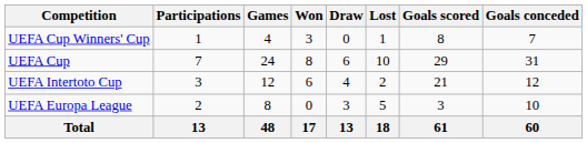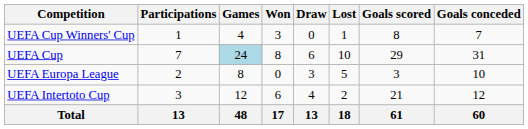UEFA Cup | Games: no background -> lightblue background
rows swapped: UEFA Europa League <-> UEFA Intertoto Cup
